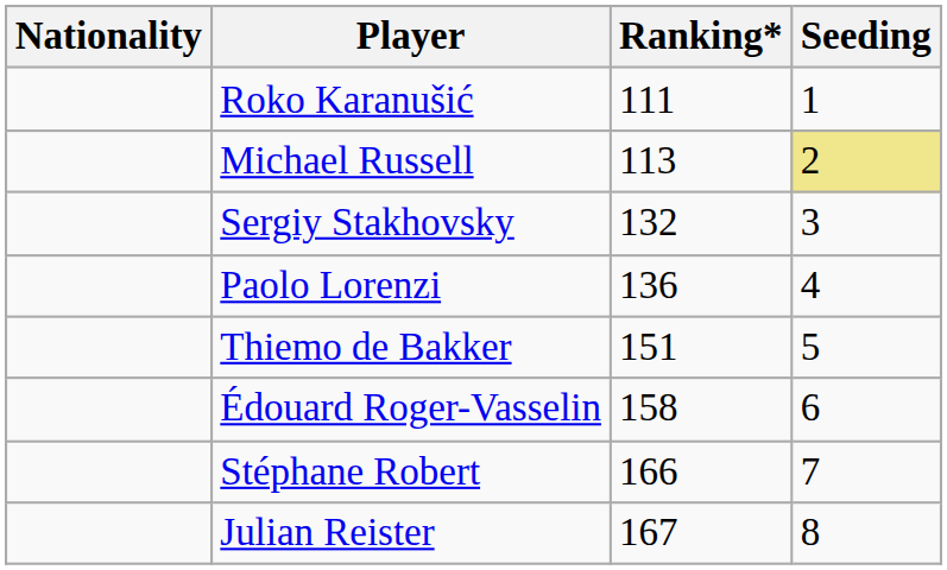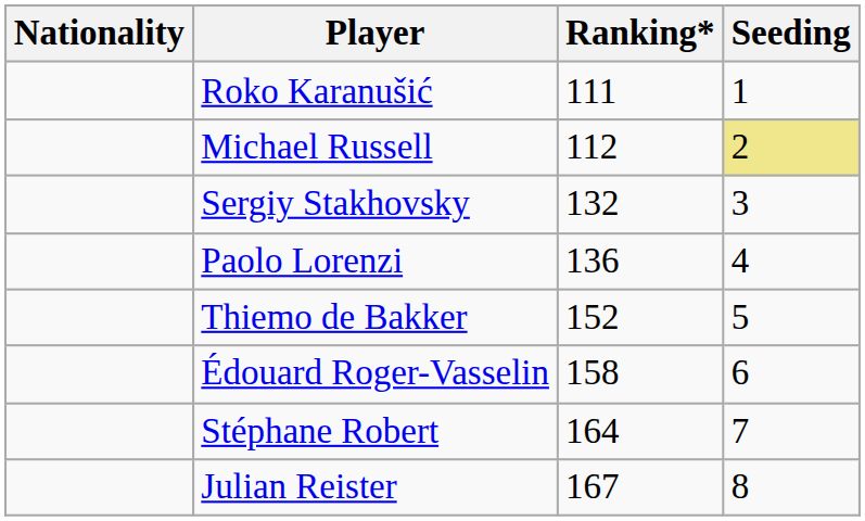Michael Russell | Ranking*: 113 -> 112
Thiemo de Bakker | Ranking*: 151 -> 152
Stéphane Robert | Ranking*: 166 -> 164
